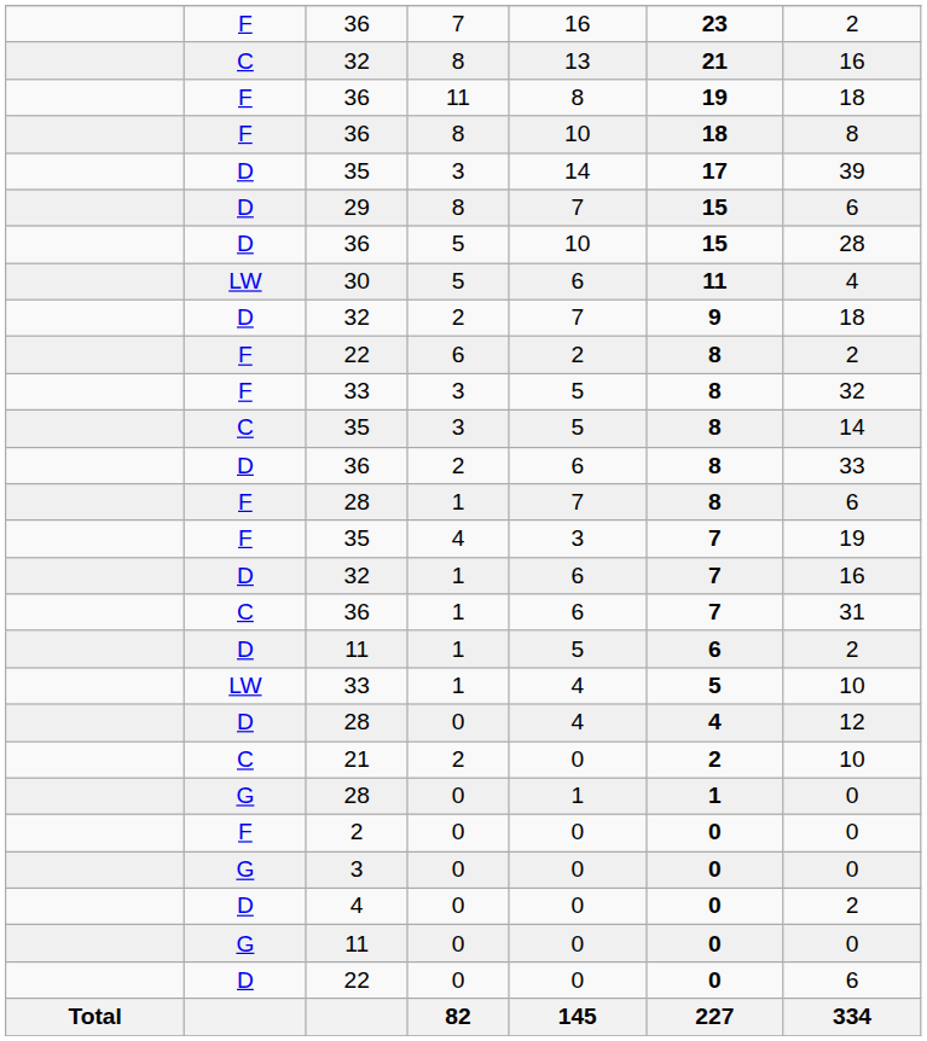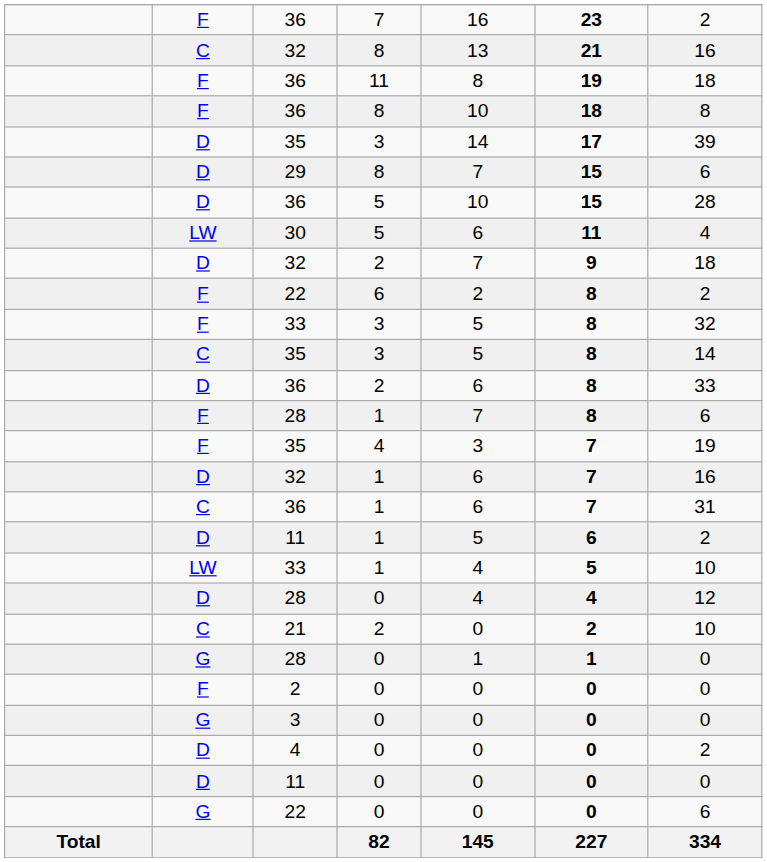11 / 0 | column 2: G -> D
22 / 0 | column 2: D -> G
